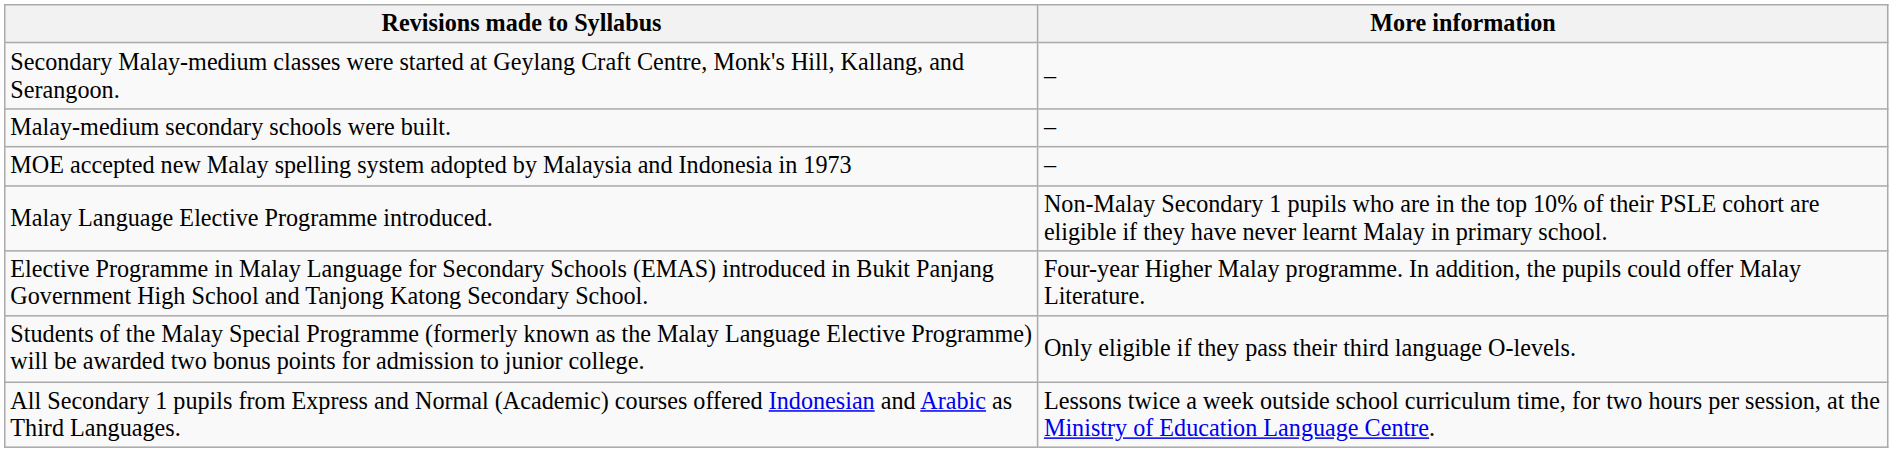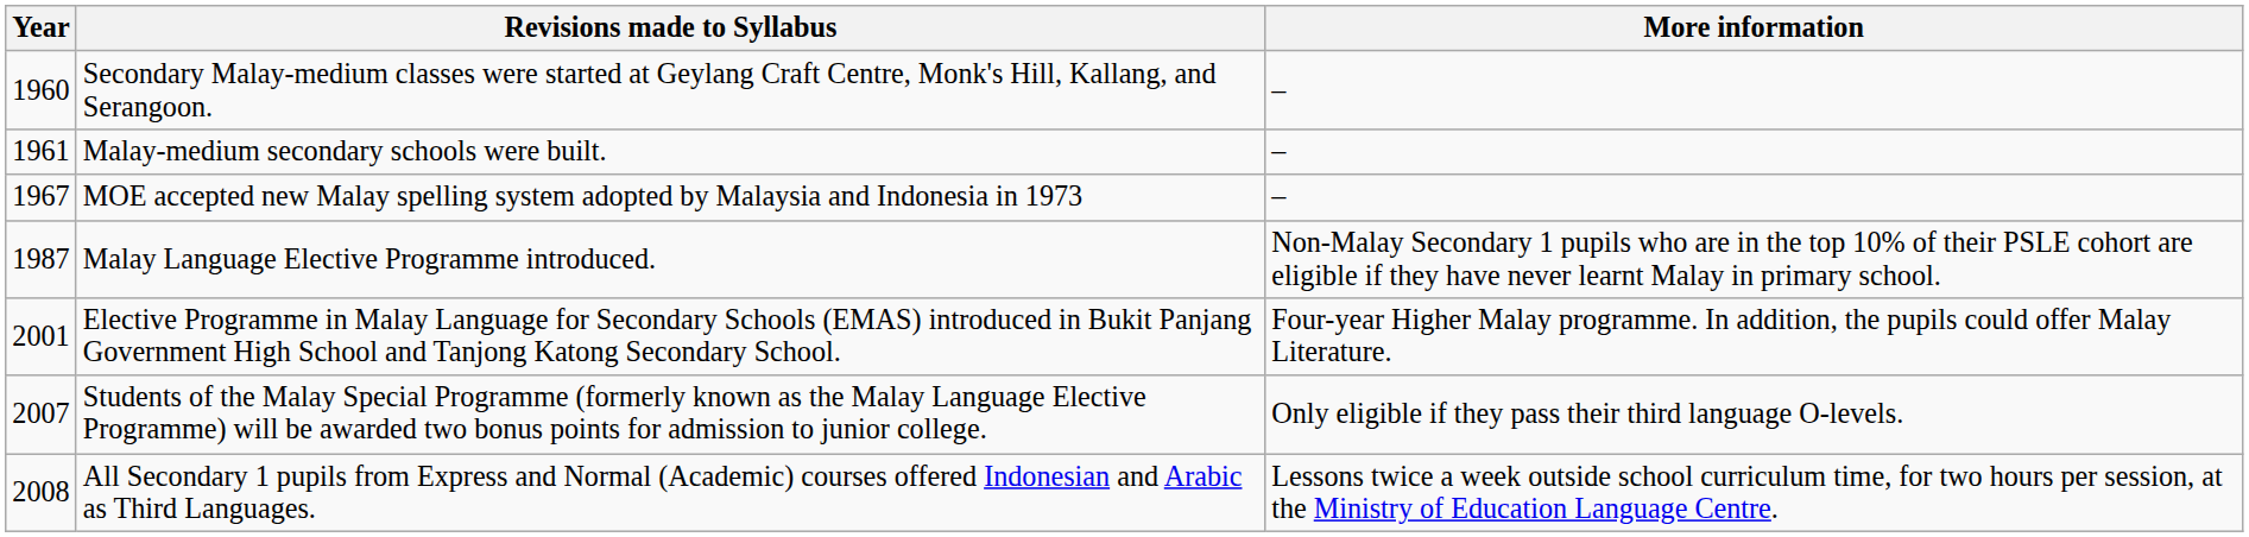+ column: Year | 1960 | 1961 | 1967 | 1987 | 2001 | 2007 | 2008
